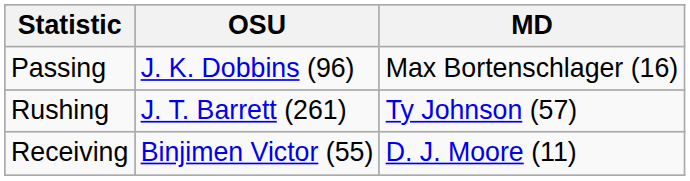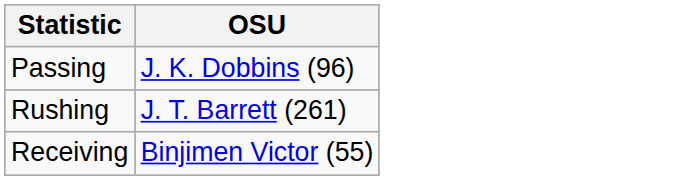- column: MD | Max Bortenschlager (16) | Ty Johnson (57) | D. J. Moore (11)
